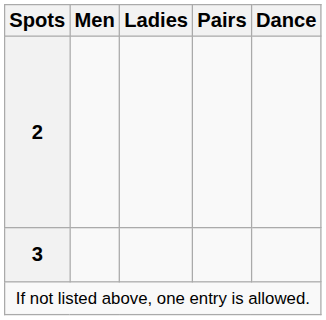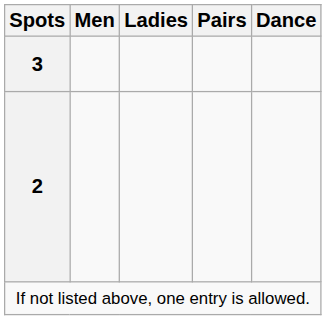rows swapped: 3 <-> 2
